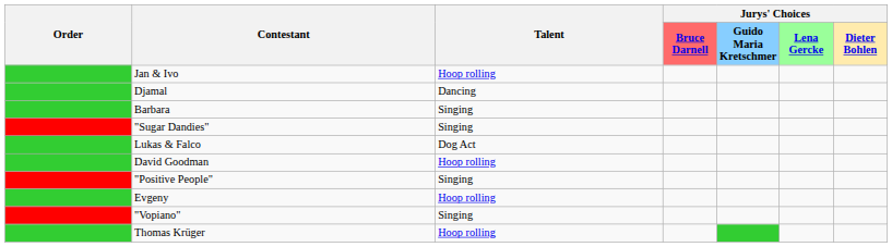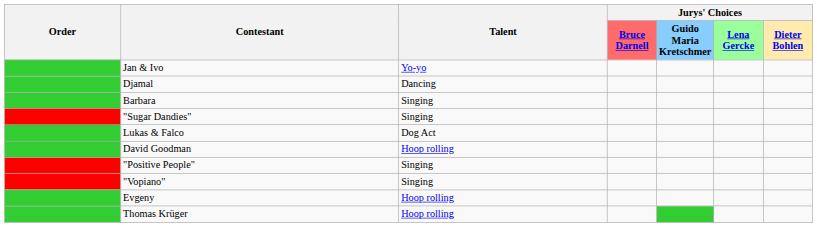Jan & Ivo | Talent: Hoop rolling -> Yo-yo
rows swapped: Evgeny <-> "Vopiano"
